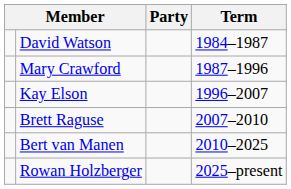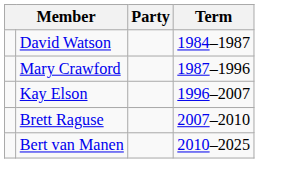- row: Rowan Holzberger | 2025–present
